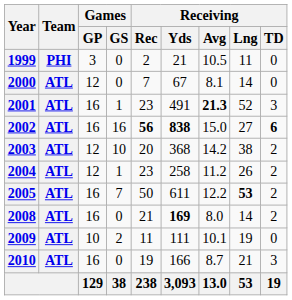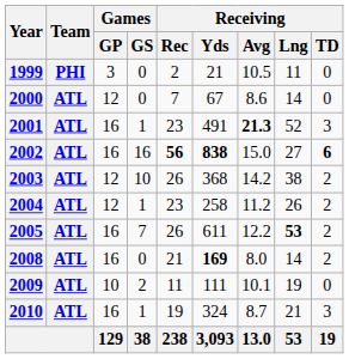2000 | Receiving / Avg: 8.1 -> 8.6
2003 | Receiving / Rec: 20 -> 26
2005 | Receiving / Rec: 50 -> 26
2010 | Games / GS: 0 -> 1
2010 | Receiving / Yds: 166 -> 324
